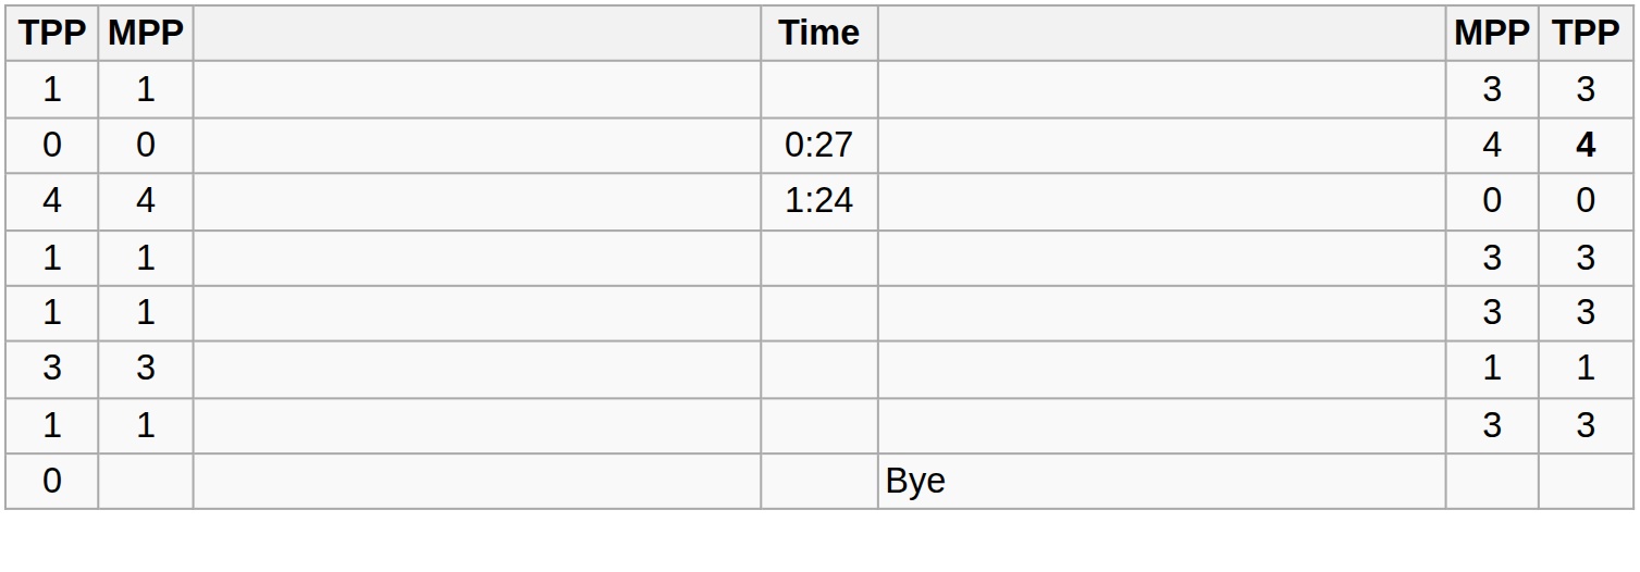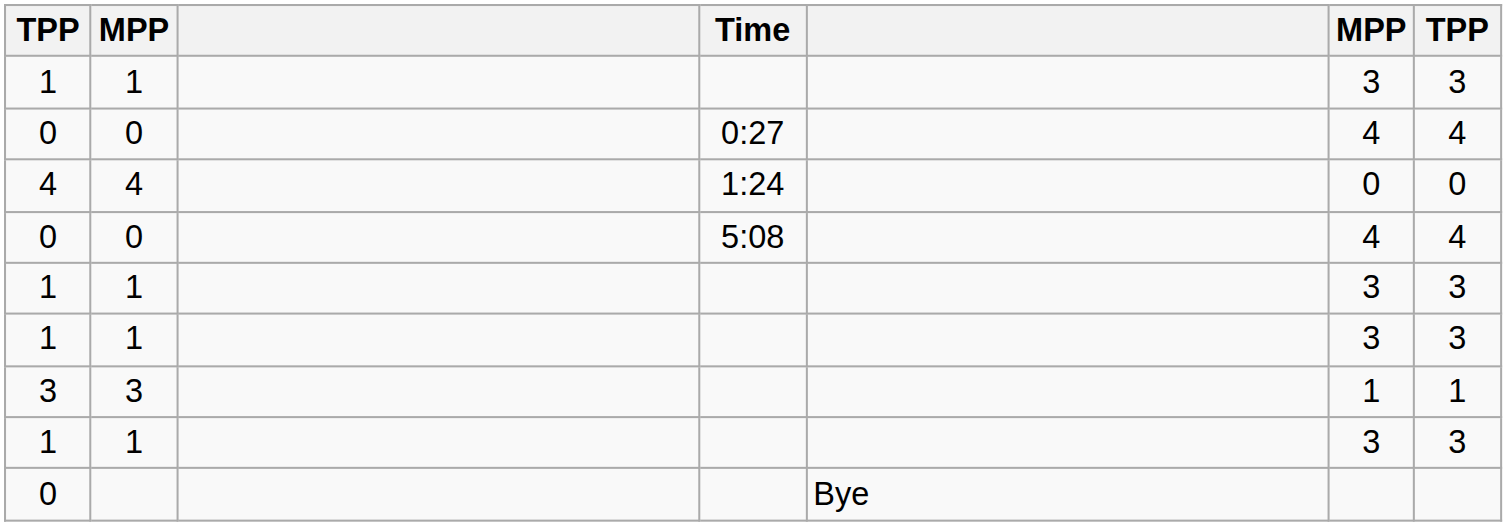0 / 0:27 | column 7: bold -> normal
+ row: 0 | 0 | 5:08 | 4 | 4
